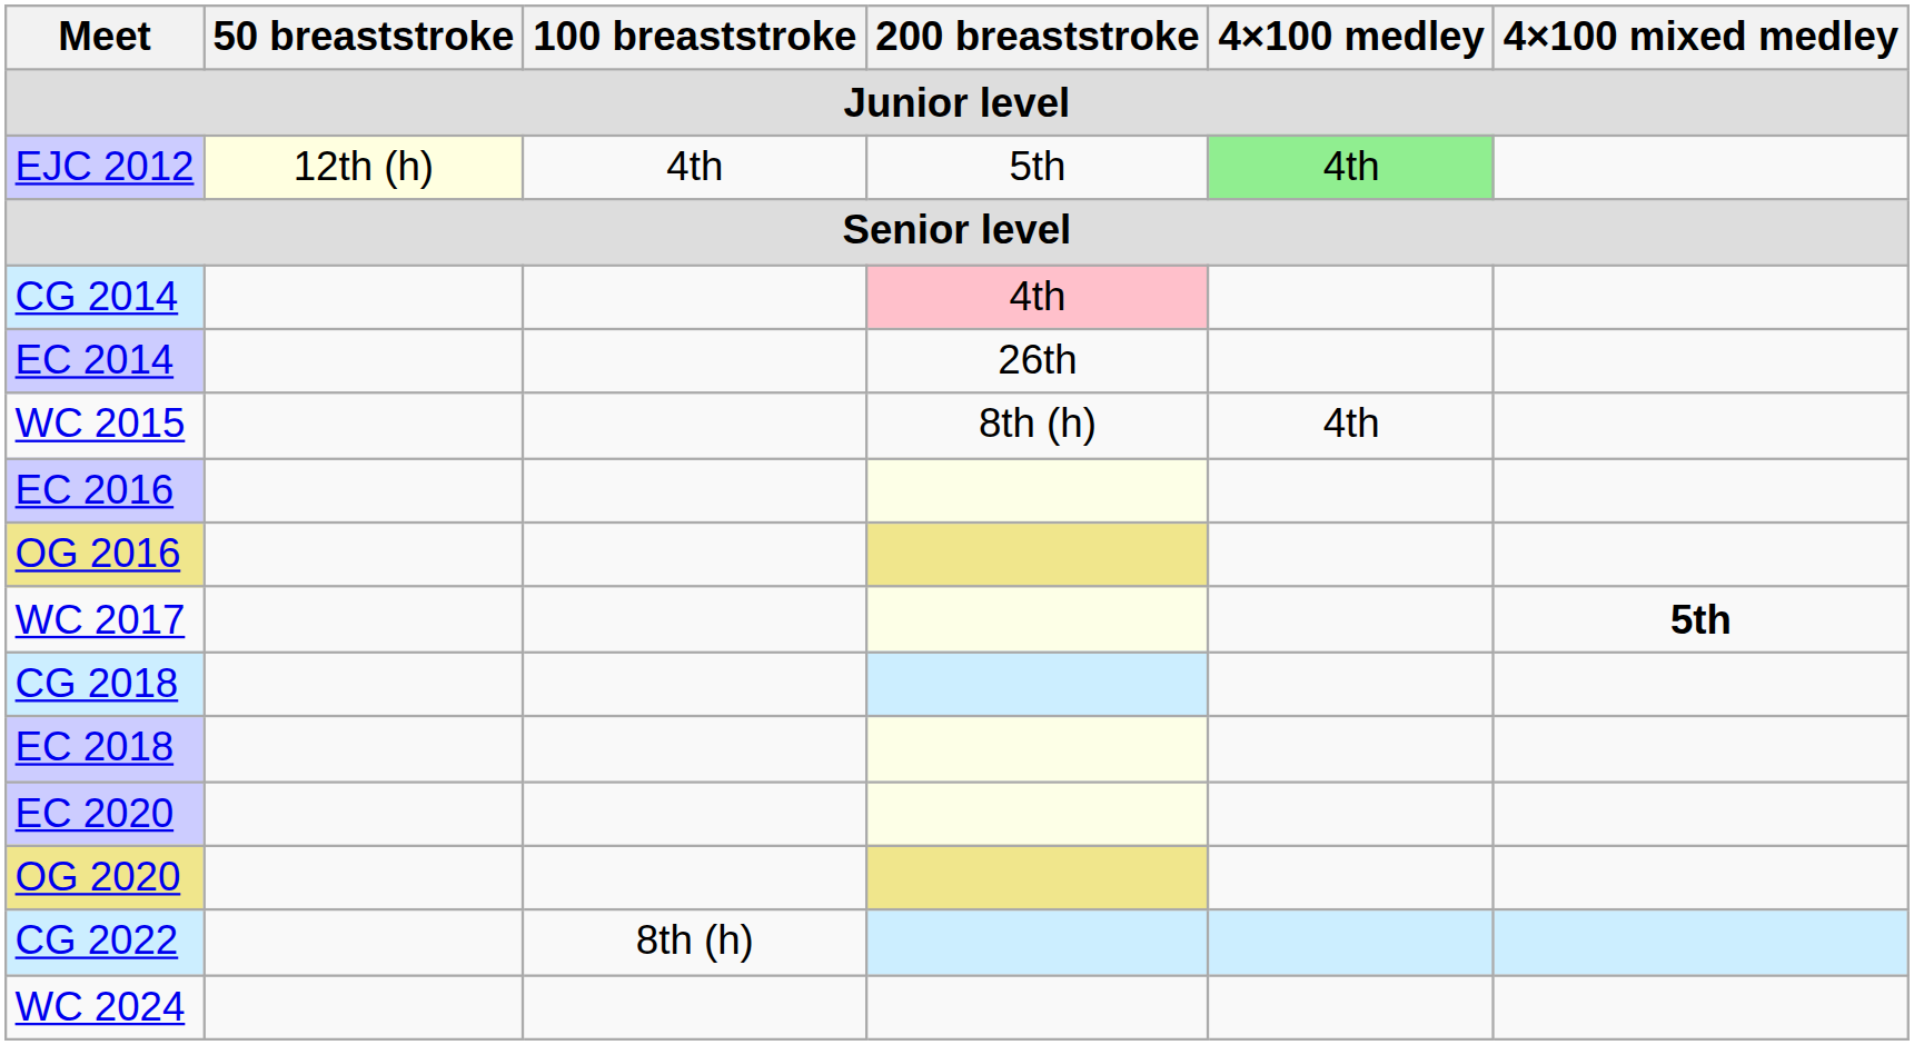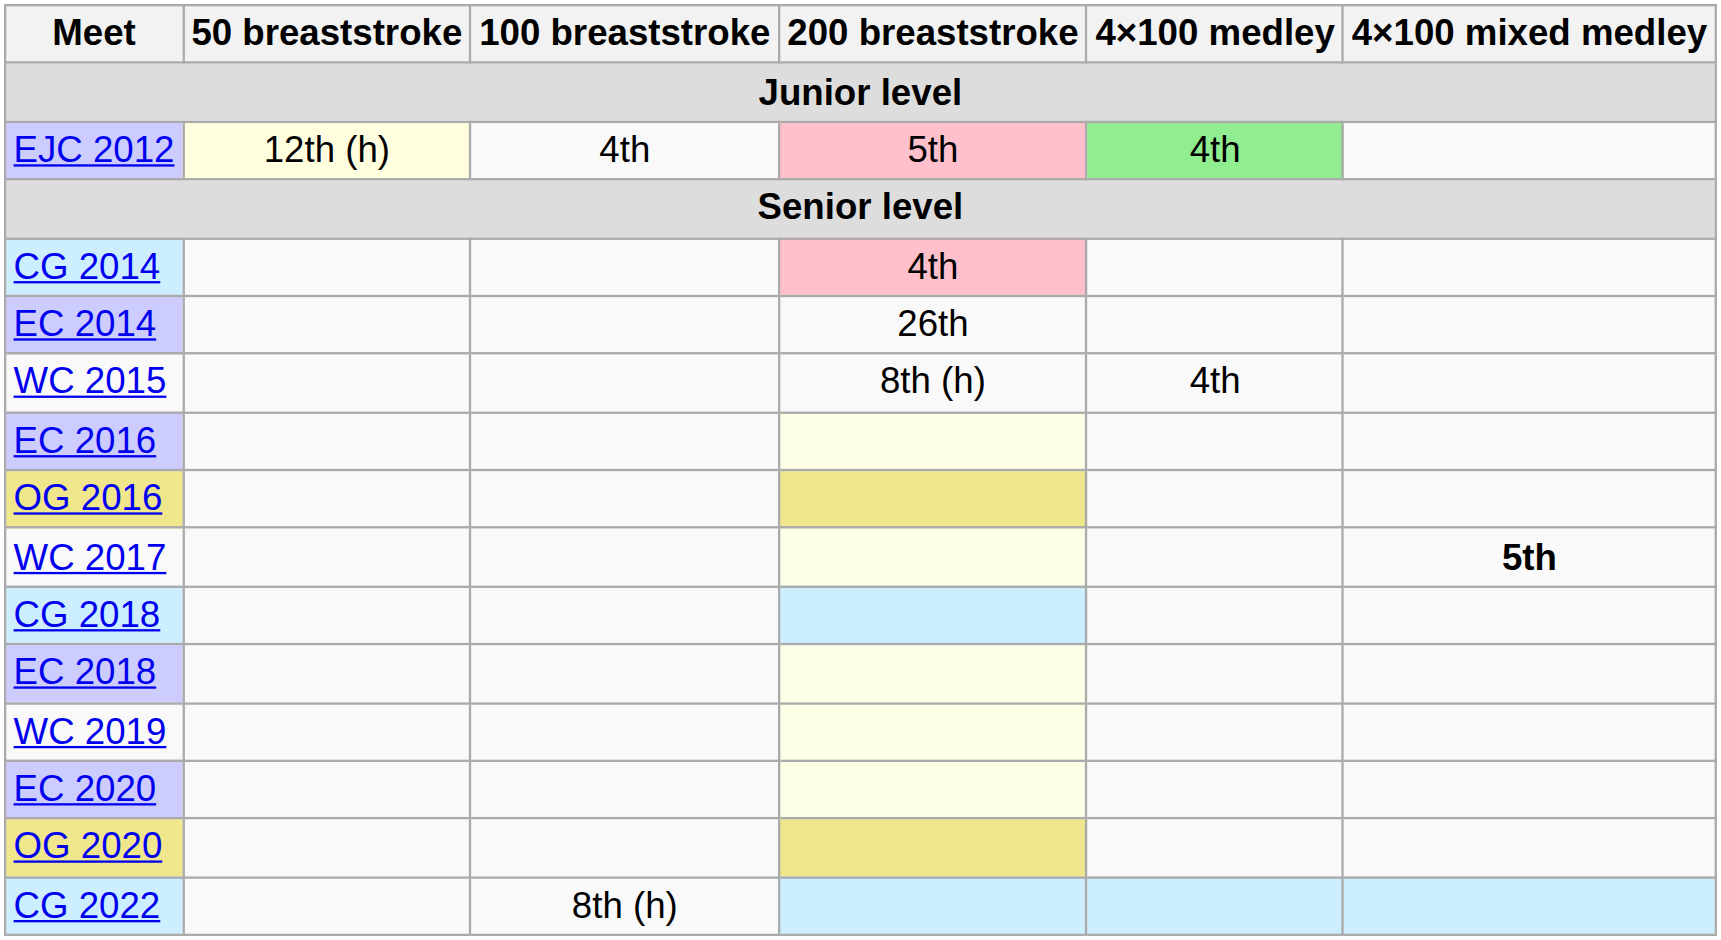EJC 2012 | 200 breaststroke: no background -> pink background
+ row: WC 2019
- row: WC 2024
